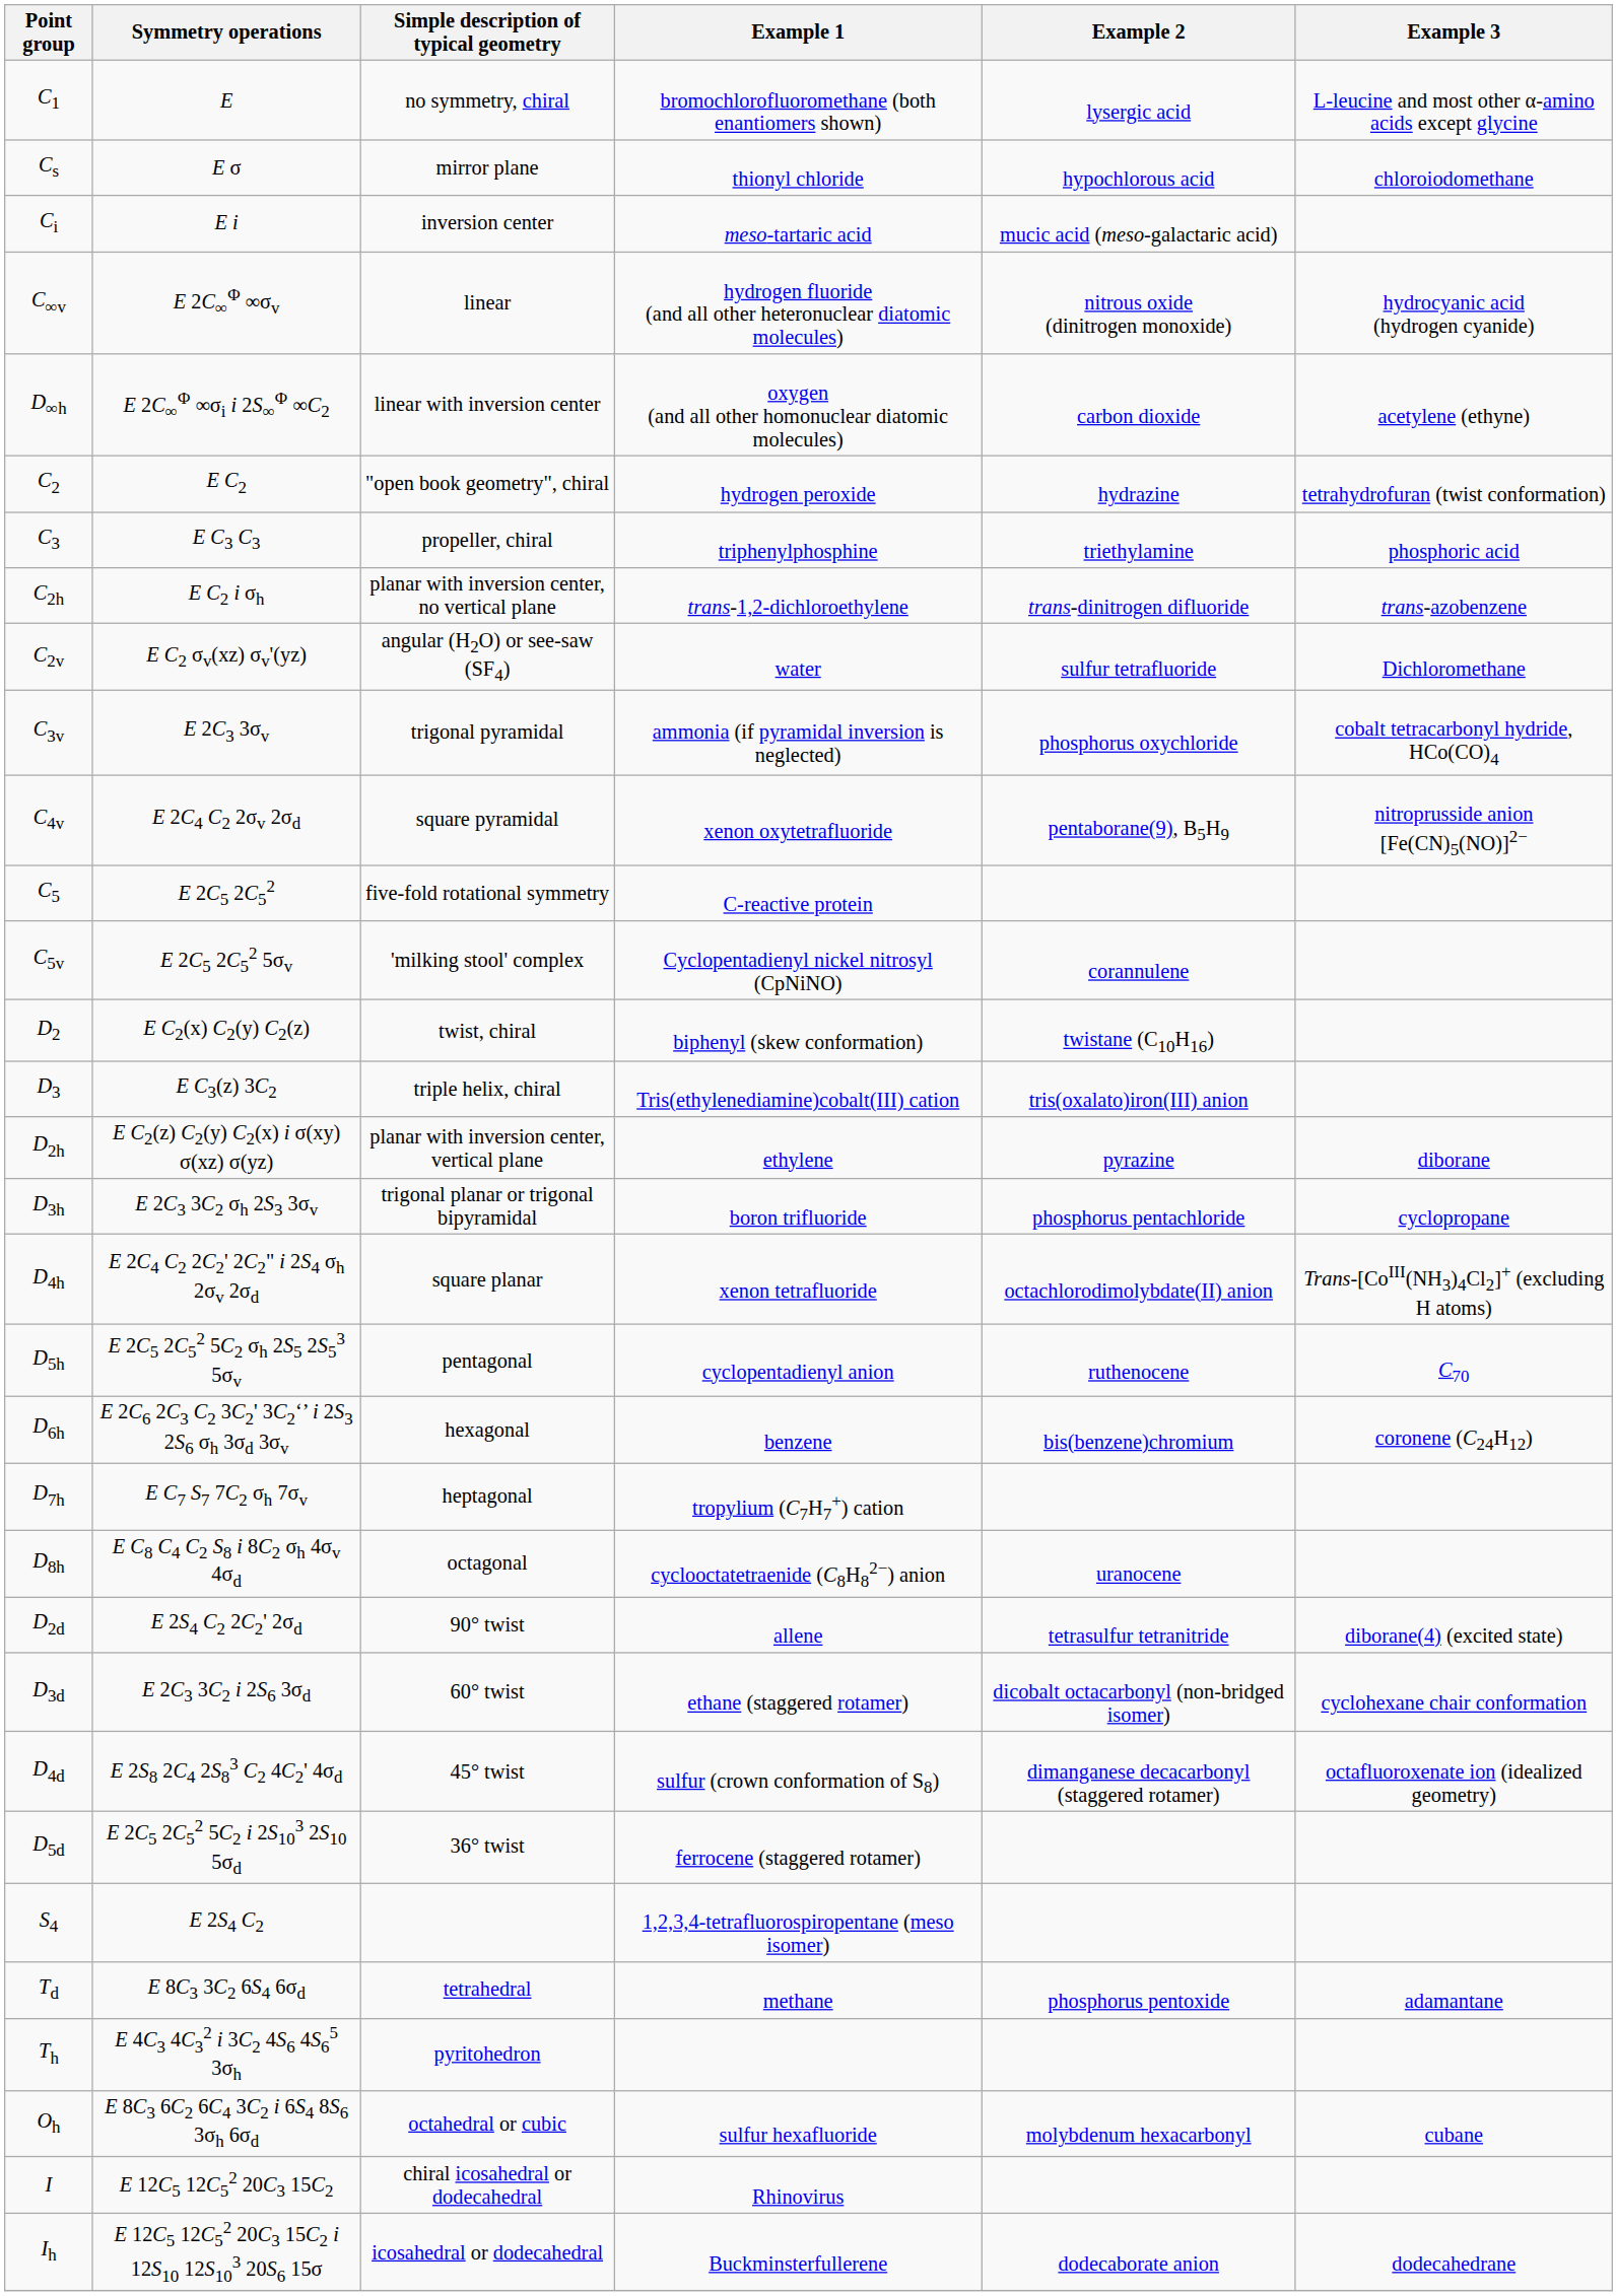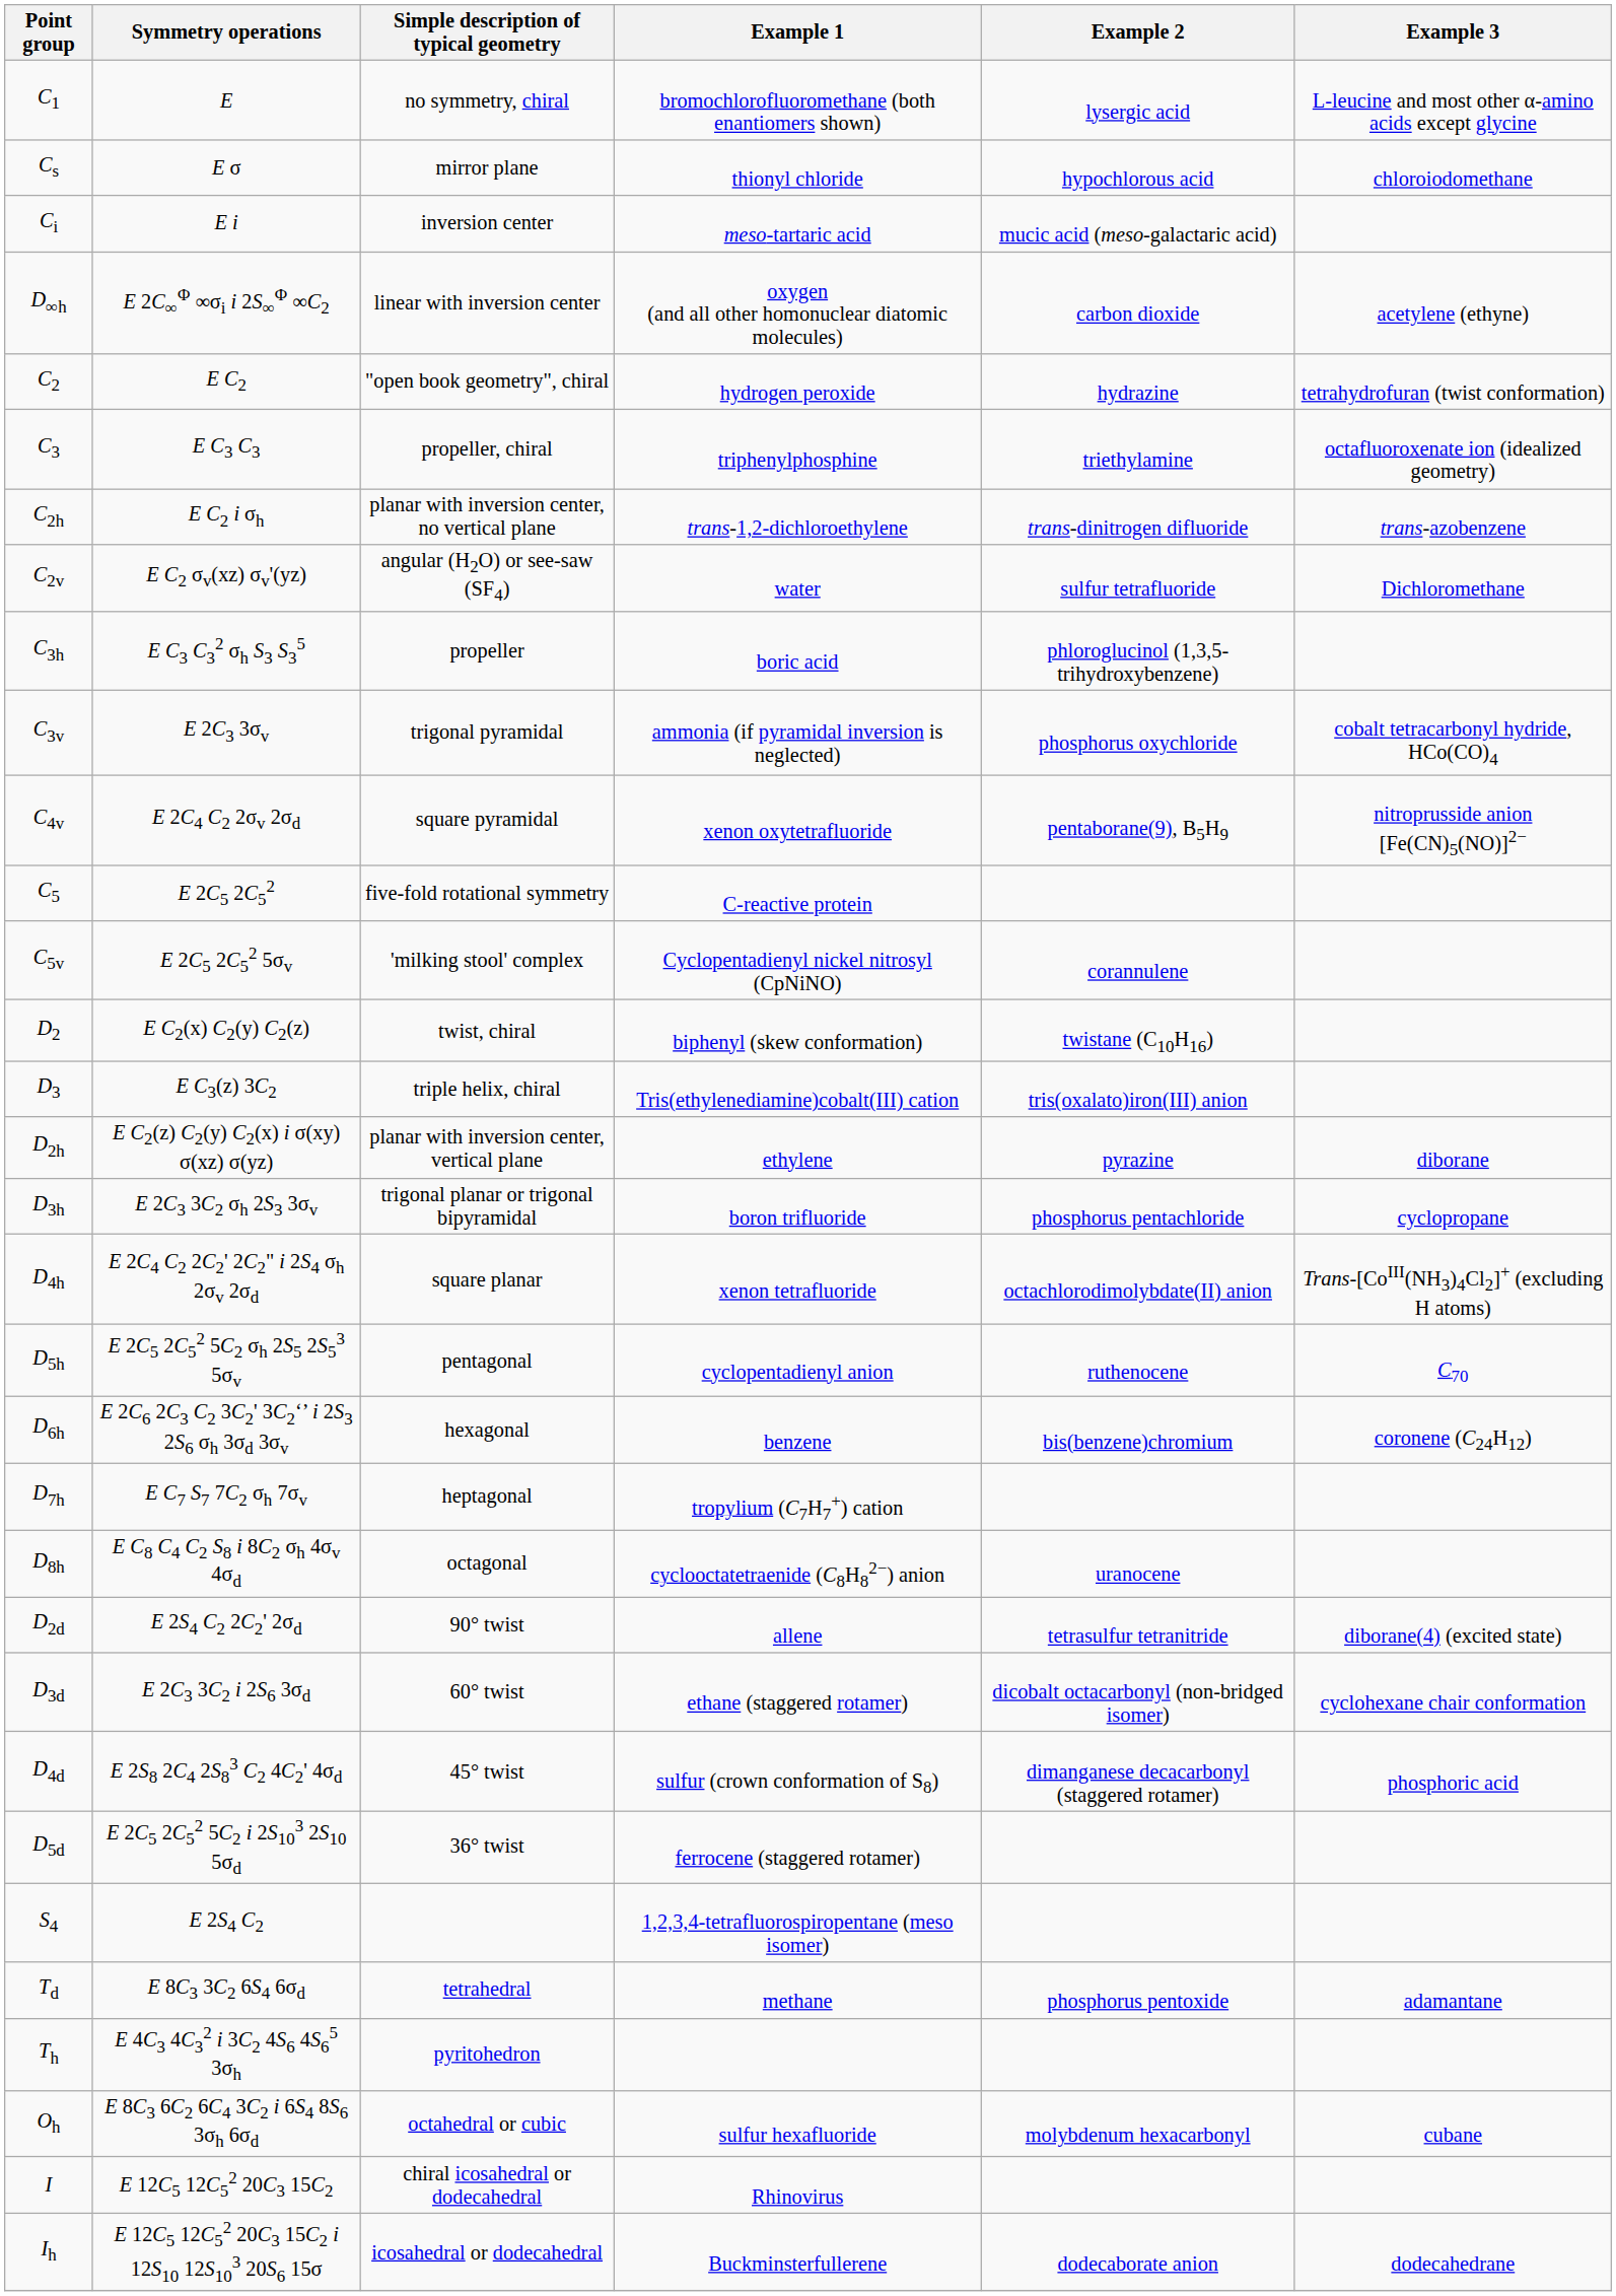- row: C∞v | E 2C∞Φ ∞σv | linear | hydrogen fluoride (and all other heteronuclear diatomic molecules) | nitrous oxide (dinitrogen monoxide) | hydrocyanic acid (hydrogen cyanide)
C3 | Example 3: phosphoric acid -> octafluoroxenate ion (idealized geometry)
+ row: C3h | E C3 C32 σh S3 S35 | propeller | boric acid | phloroglucinol (1,3,5-trihydroxybenzene)
D4d | Example 3: octafluoroxenate ion (idealized geometry) -> phosphoric acid
